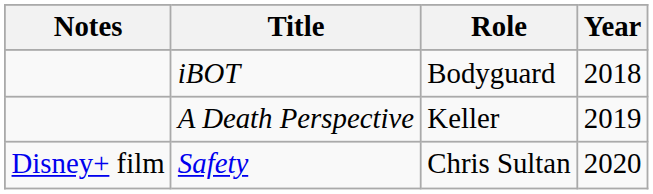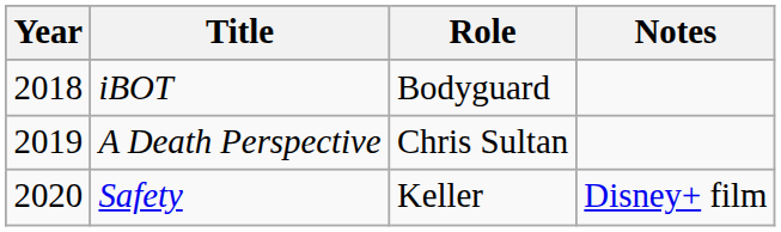columns swapped: Year <-> Notes
A Death Perspective | Role: Keller -> Chris Sultan
Safety | Role: Chris Sultan -> Keller
